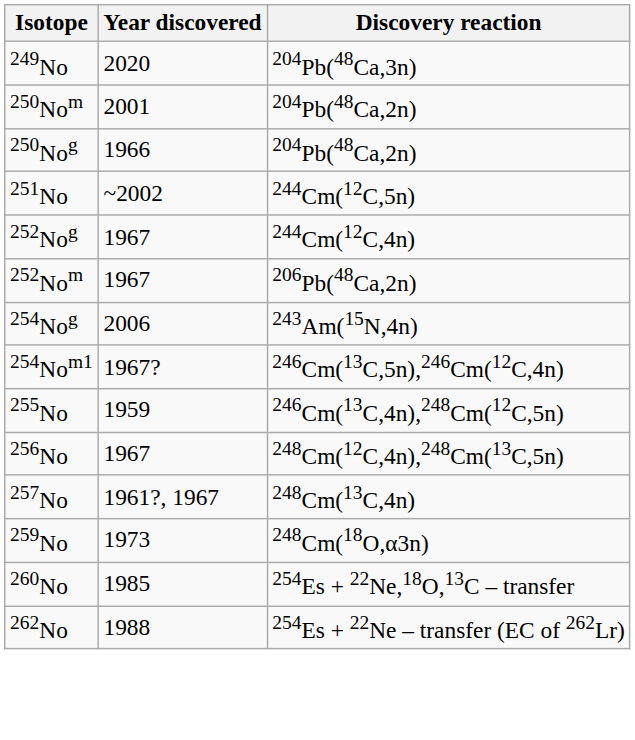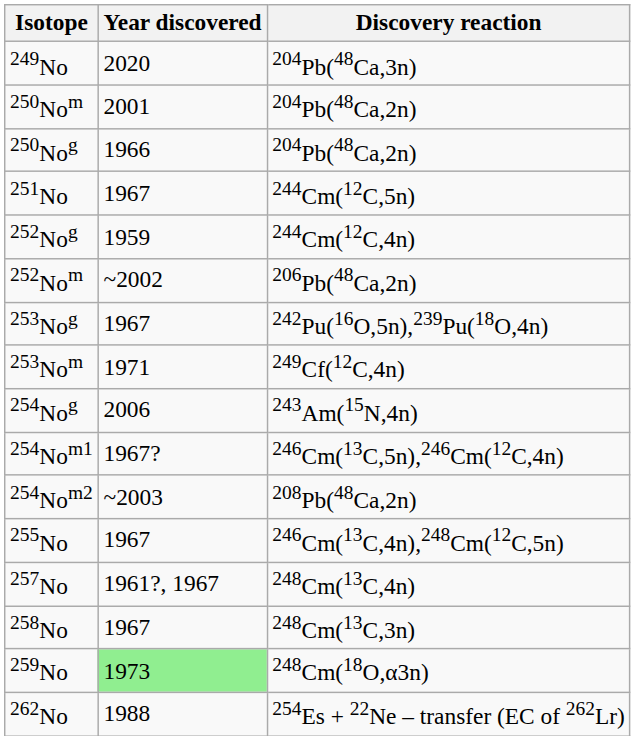251No | Year discovered: ~2002 -> 1967
252Nog | Year discovered: 1967 -> 1959
252Nom | Year discovered: 1967 -> ~2002
+ row: 253Nog | 1967 | 242Pu(16O,5n),239Pu(18O,4n)
+ row: 253Nom | 1971 | 249Cf(12C,4n)
+ row: 254Nom2 | ~2003 | 208Pb(48Ca,2n)
255No | Year discovered: 1959 -> 1967
- row: 256No | 1967 | 248Cm(12C,4n),248Cm(13C,5n)
+ row: 258No | 1967 | 248Cm(13C,3n)
259No | Year discovered: no background -> lightgreen background
- row: 260No | 1985 | 254Es + 22Ne,18O,13C – transfer
